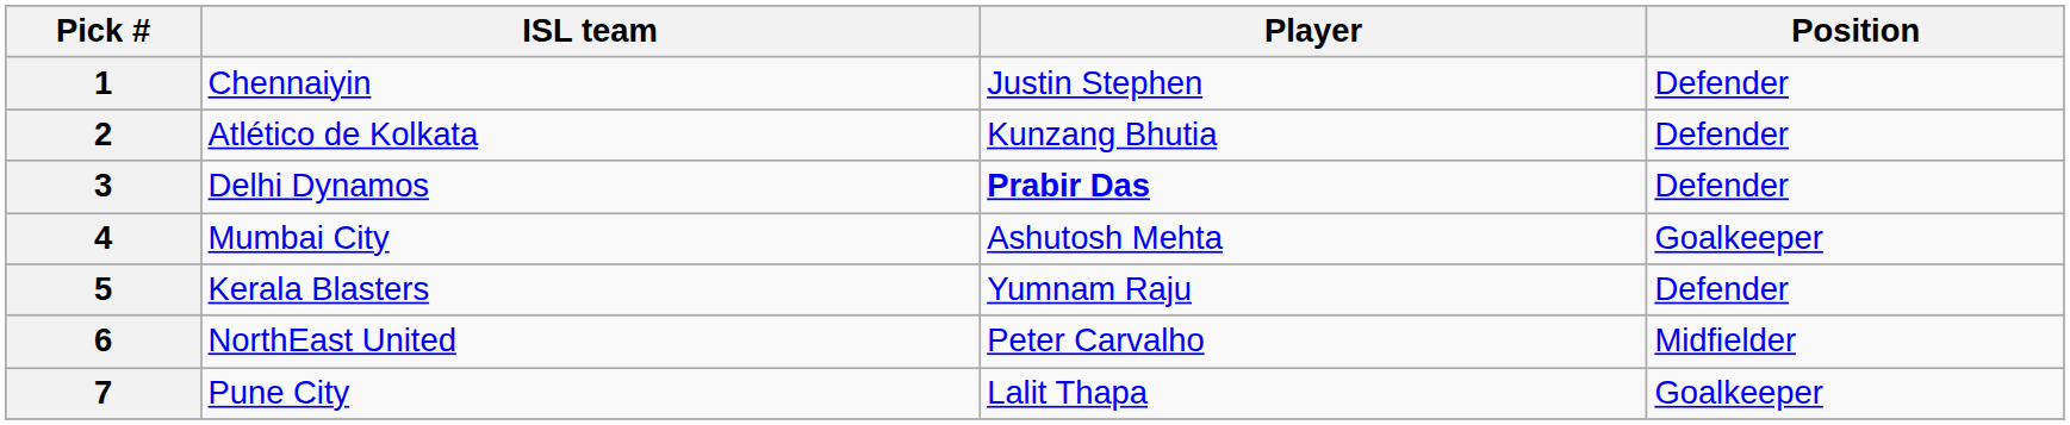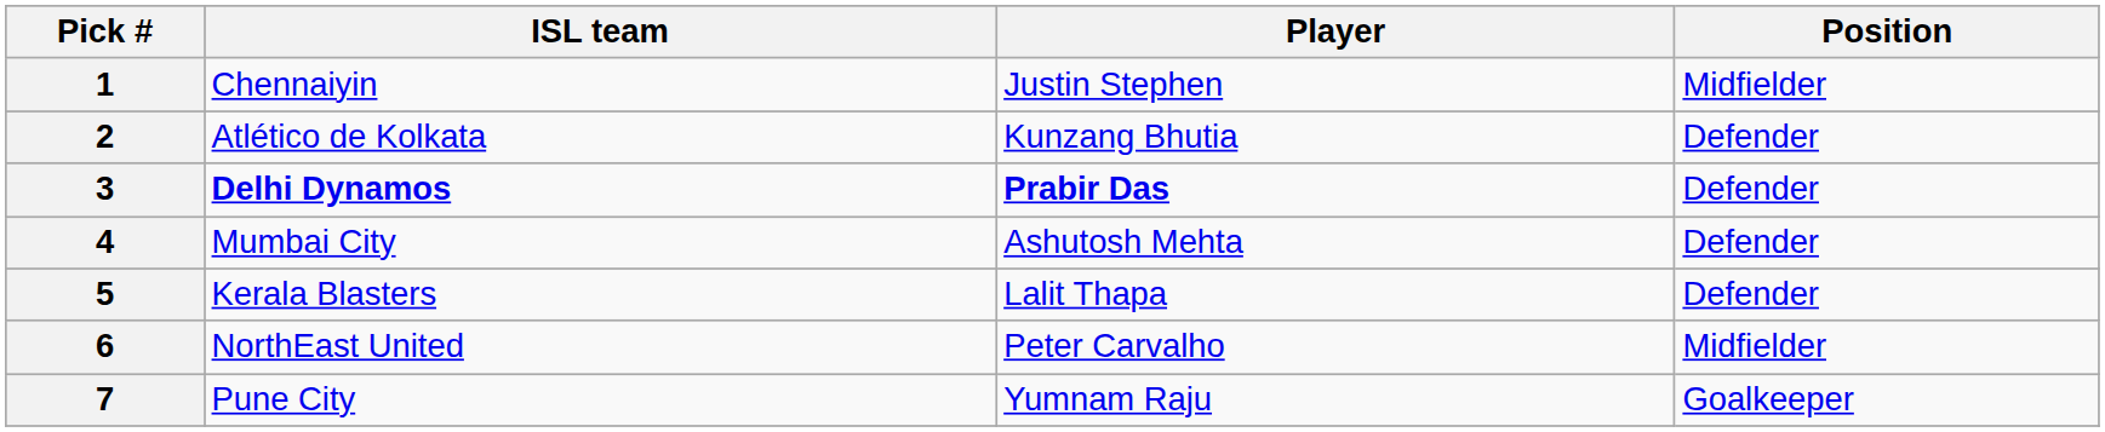1 | Position: Defender -> Midfielder
3 | ISL team: normal -> bold
4 | Position: Goalkeeper -> Defender
5 | Player: Yumnam Raju -> Lalit Thapa
7 | Player: Lalit Thapa -> Yumnam Raju
